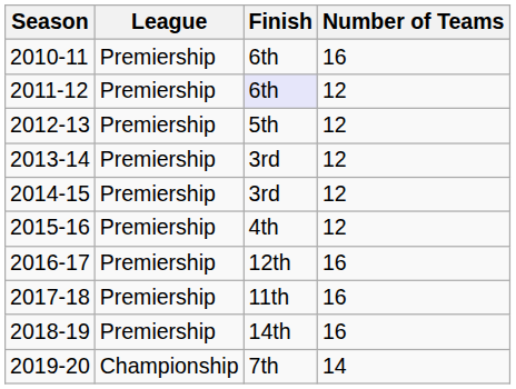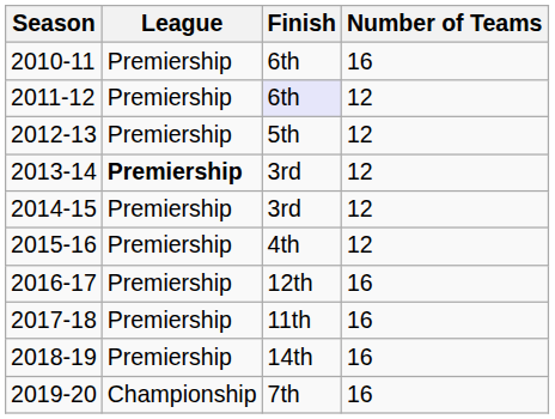2013-14 | League: normal -> bold
2019-20 | Number of Teams: 14 -> 16
